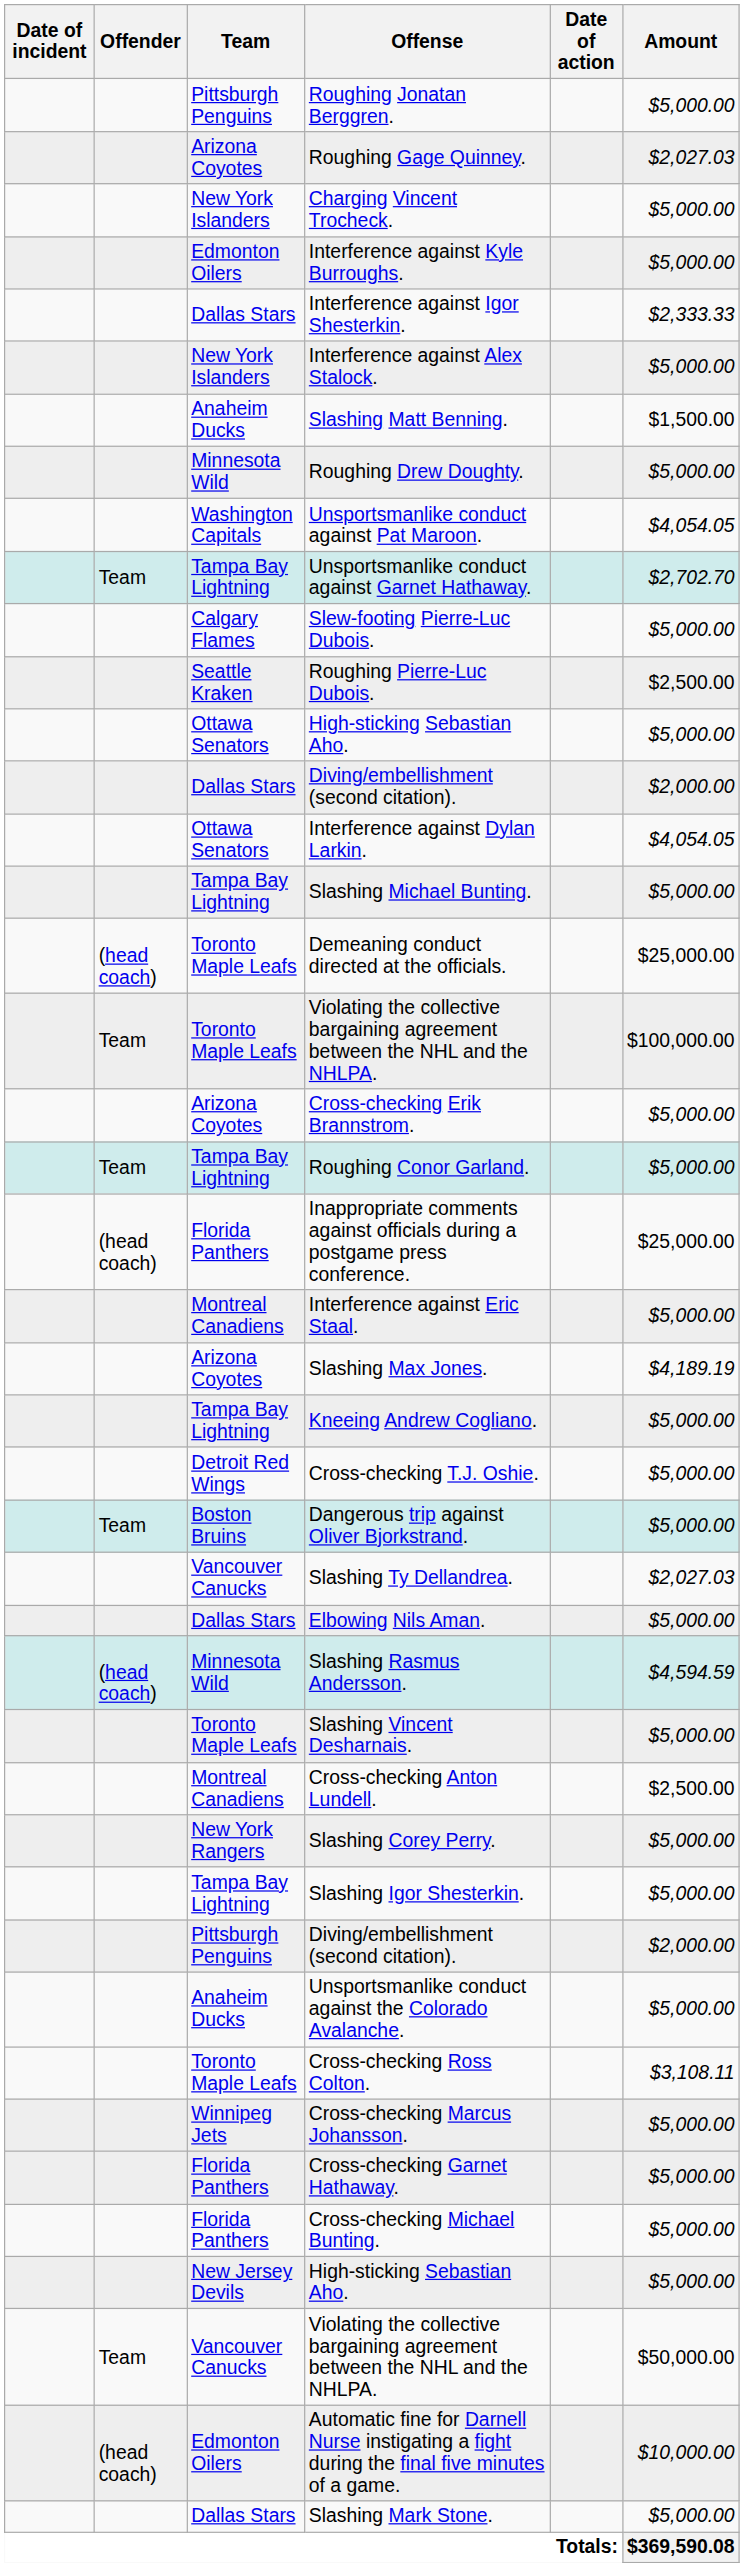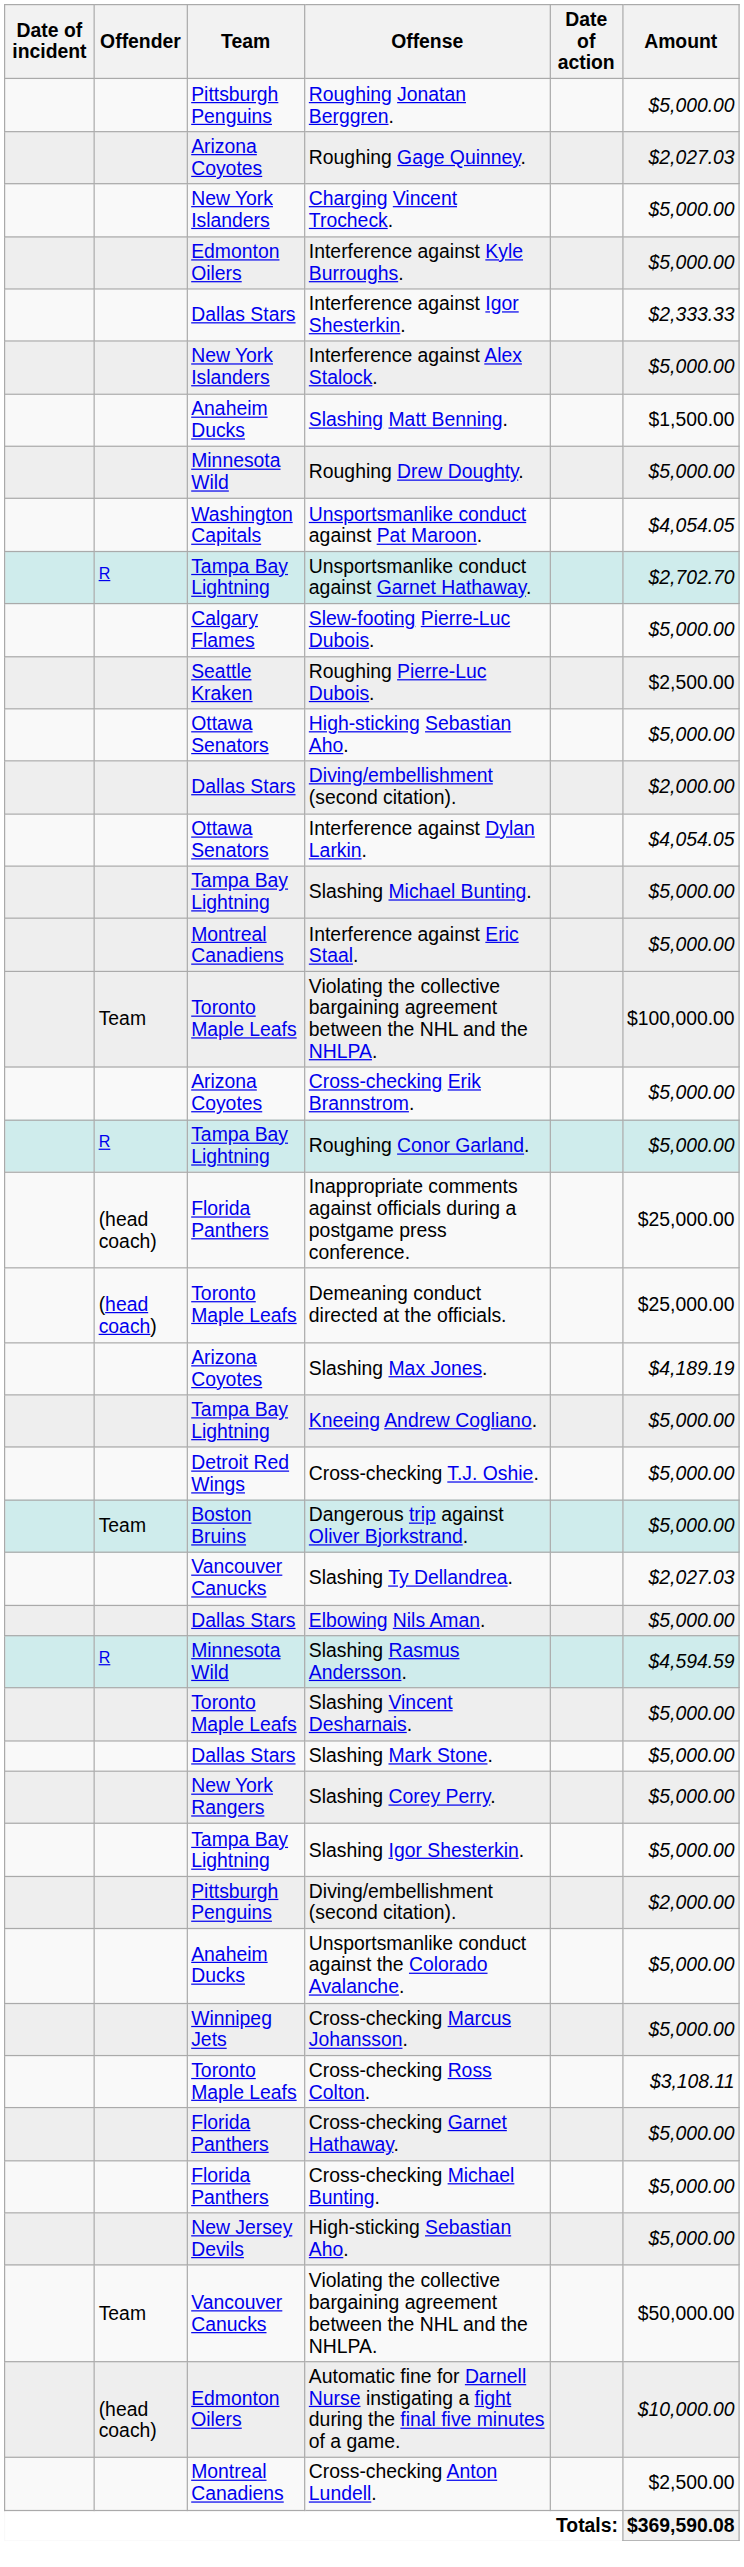Unsportsmanlike conduct against Garnet Hathaway. | Offender: Team -> R
rows swapped: Demeaning conduct directed at the officials. <-> Interference against Eric Staal.
Roughing Conor Garland. | Offender: Team -> R
Slashing Rasmus Andersson. | Offender: (head coach) -> R
rows swapped: Cross-checking Anton Lundell. <-> Slashing Mark Stone.
rows swapped: Cross-checking Marcus Johansson. <-> Cross-checking Ross Colton.
